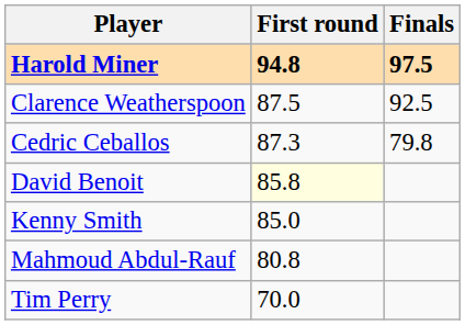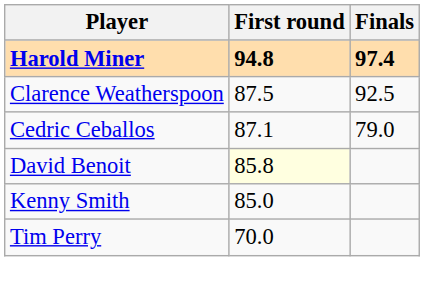Harold Miner | Finals: 97.5 -> 97.4
Cedric Ceballos | First round: 87.3 -> 87.1
Cedric Ceballos | Finals: 79.8 -> 79.0
- row: Mahmoud Abdul-Rauf | 80.8
